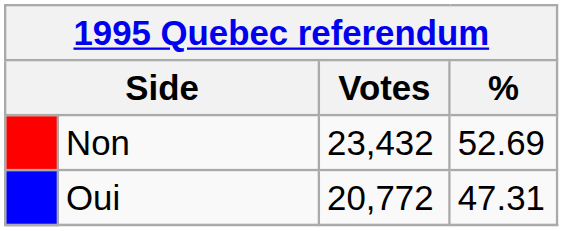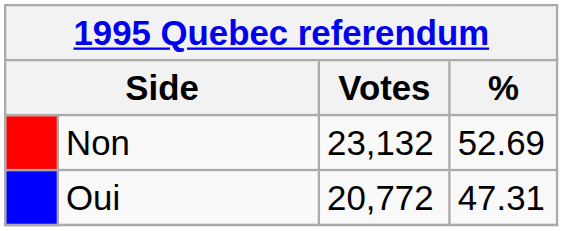Non | Votes: 23,432 -> 23,132
